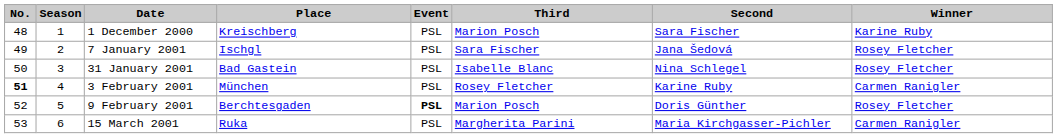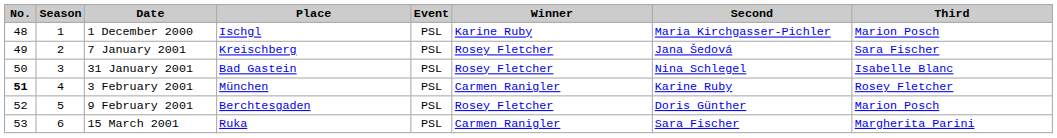columns swapped: Winner <-> Third
1 December 2000 | Place: Kreischberg -> Ischgl
1 December 2000 | Second: Sara Fischer -> Maria Kirchgasser-Pichler
7 January 2001 | Place: Ischgl -> Kreischberg
9 February 2001 | Event: bold -> normal
15 March 2001 | Second: Maria Kirchgasser-Pichler -> Sara Fischer
